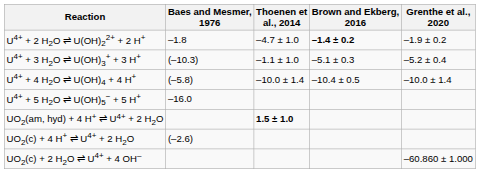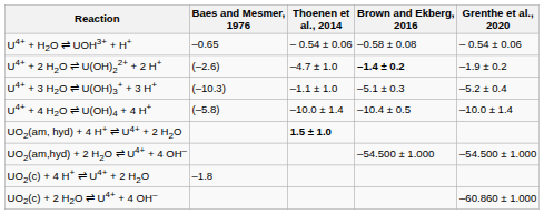+ row: U4+ + H2O ⇌ UOH3+ + H+ | –0.65 | – 0.54 ± 0.06 | –0.58 ± 0.08 | – 0.54 ± 0.06
U4+ + 2 H2O ⇌ U(OH)22+ + 2 H+ | Baes and Mesmer, 1976: –1.8 -> (–2.6)
- row: U4+ + 5 H2O ⇌ U(OH)5− + 5 H+ | –16.0
+ row: UO2(am,hyd) + 2 H2O ⇌ U4+ + 4 OH– | –54.500 ± 1.000 | –54.500 ± 1.000
UO2(c) + 4 H+ ⇌ U4+ + 2 H2O | Baes and Mesmer, 1976: (–2.6) -> –1.8
